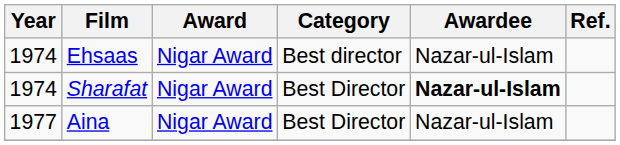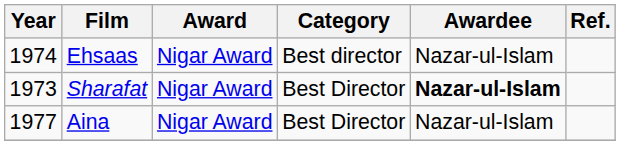Sharafat | Year: 1974 -> 1973
